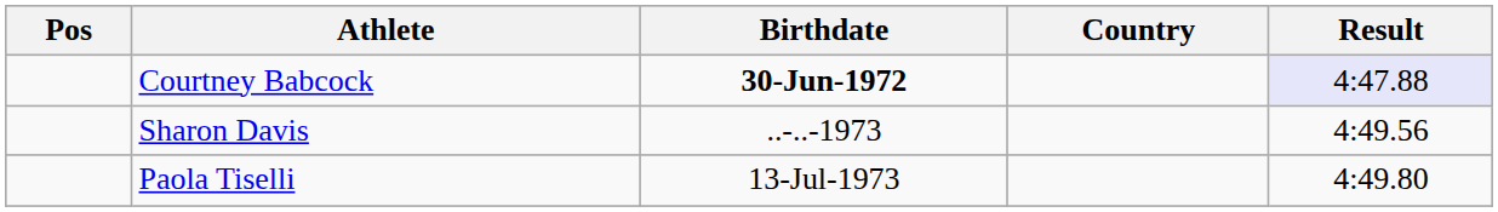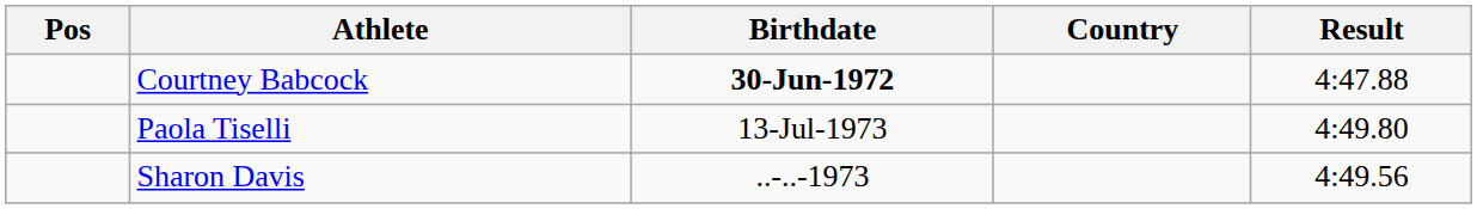Courtney Babcock | Result: lavender background -> no background
rows swapped: Sharon Davis <-> Paola Tiselli
